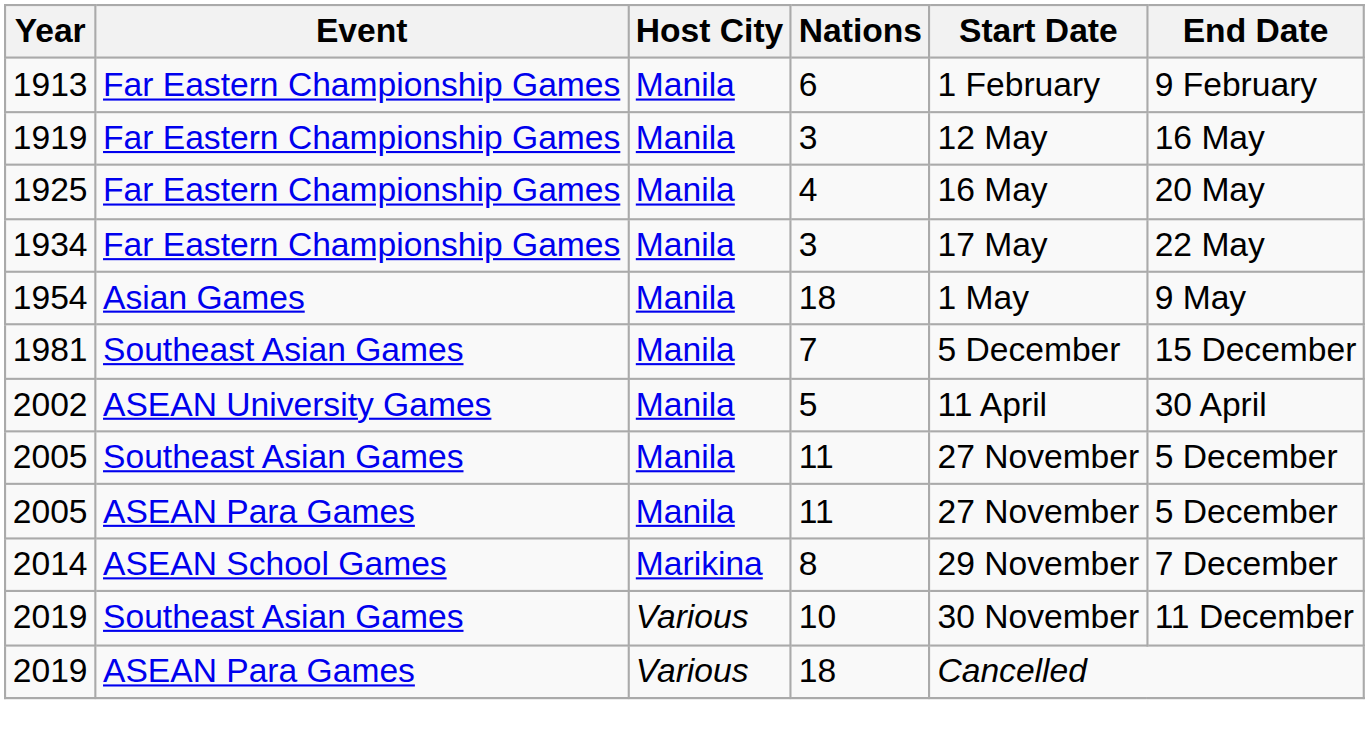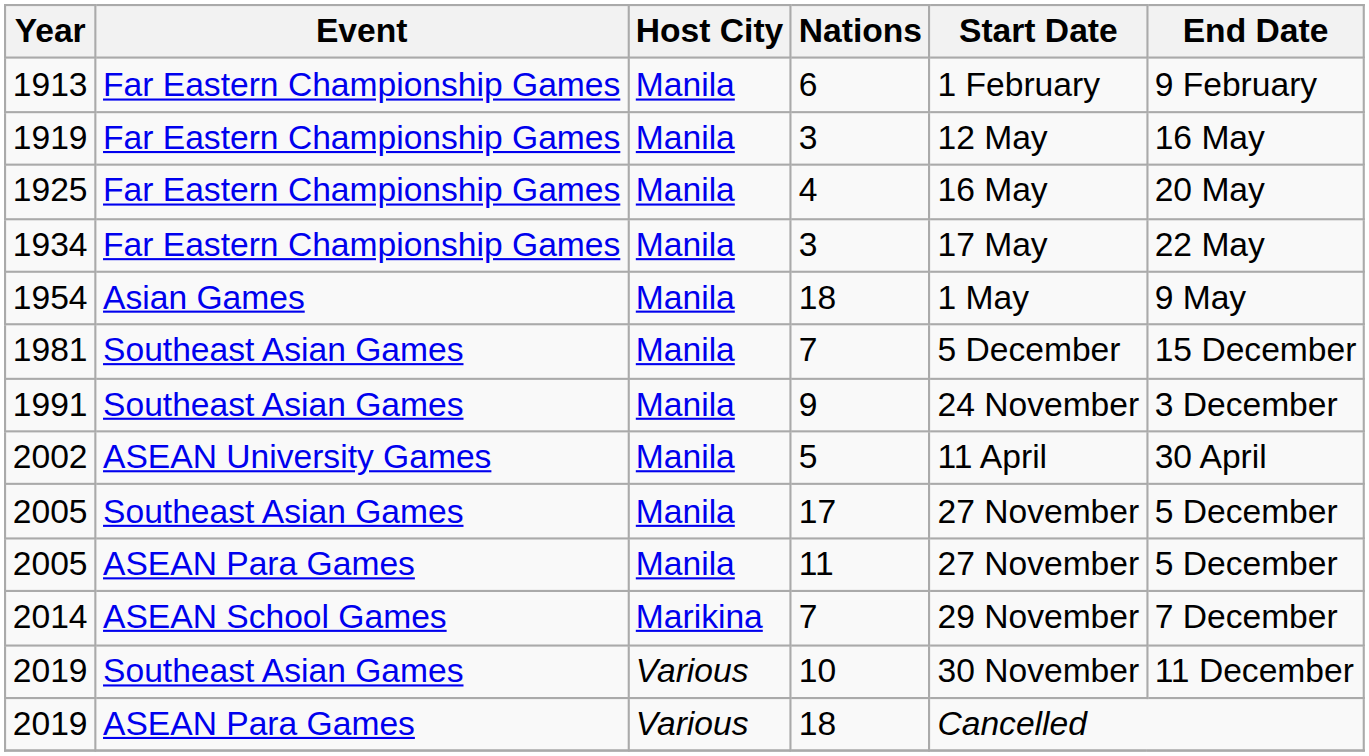+ row: 1991 | Southeast Asian Games | Manila | 9 | 24 November | 3 December
2005 / Southeast Asian Games | Nations: 11 -> 17
2014 | Nations: 8 -> 7
